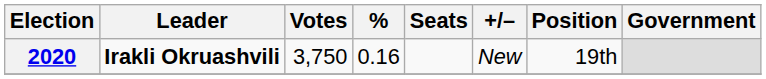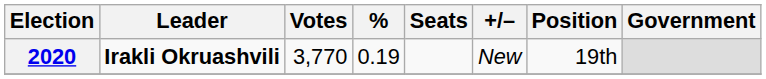2020 | Votes: 3,750 -> 3,770
2020 | %: 0.16 -> 0.19
